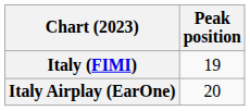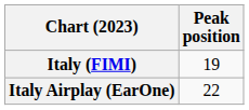Italy Airplay (EarOne) | Peak position: 20 -> 22
